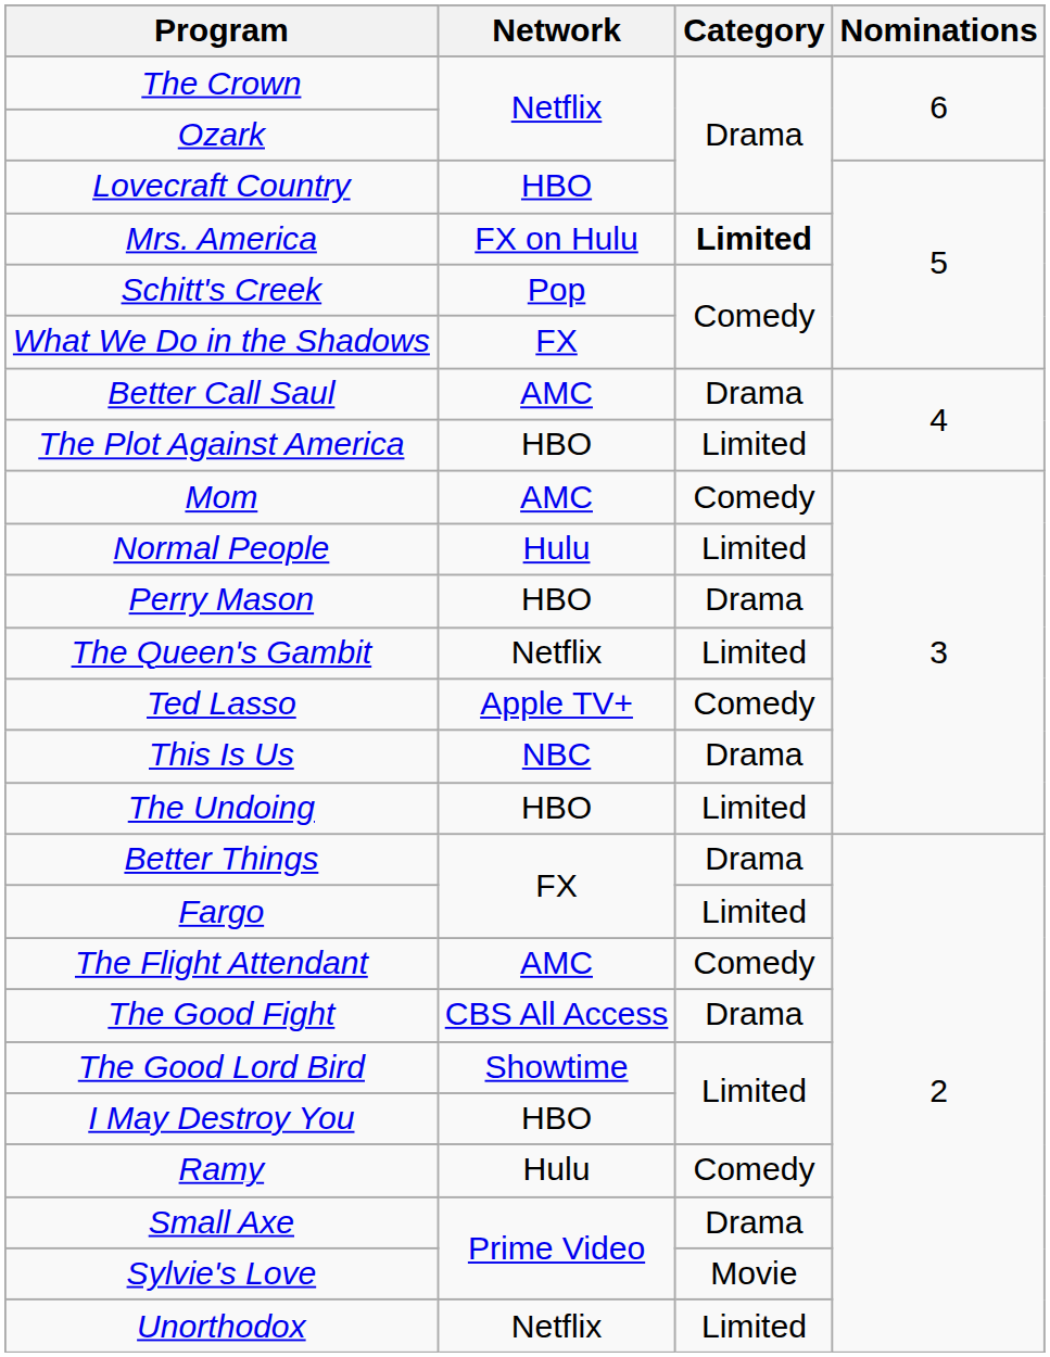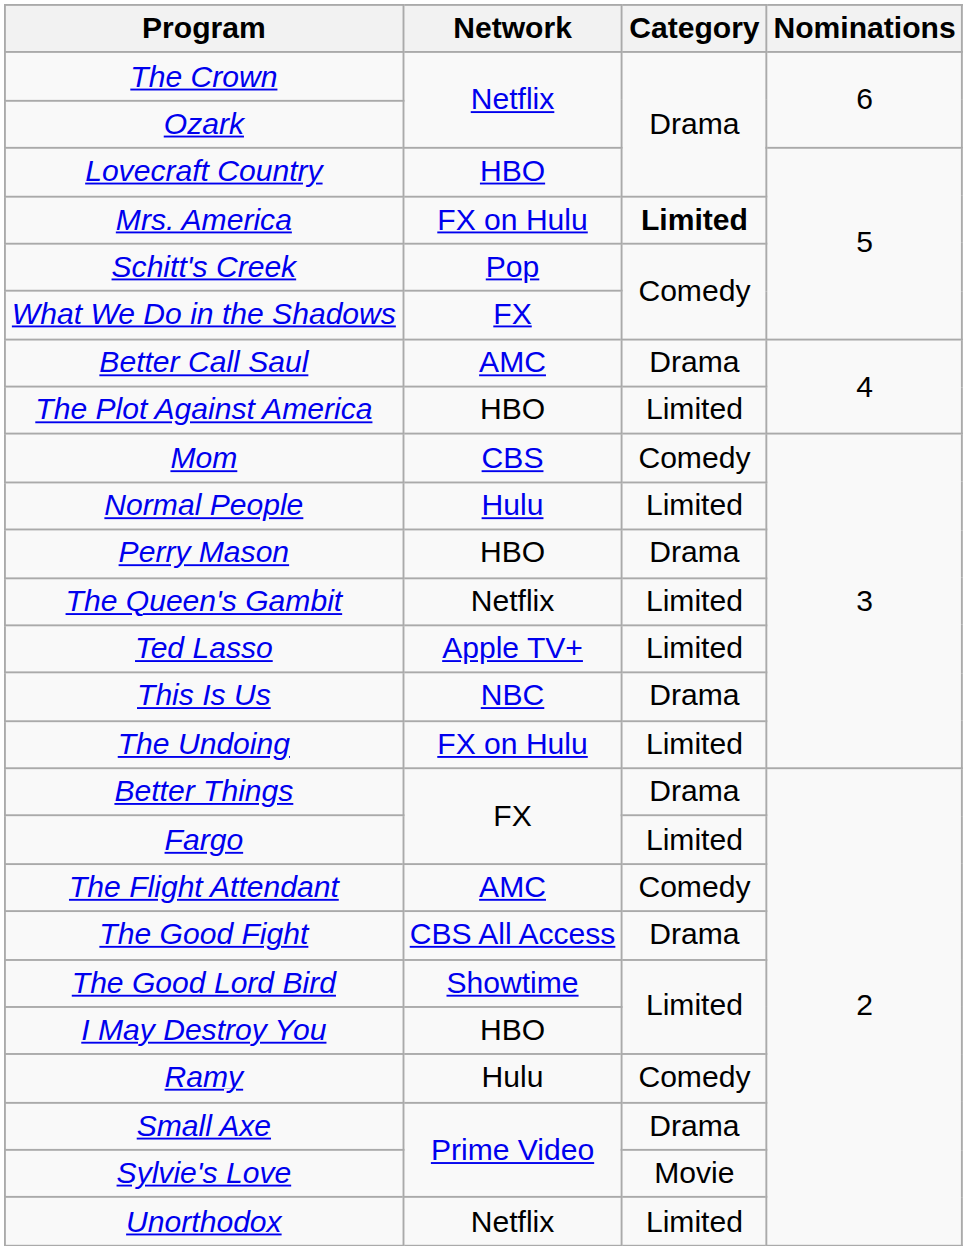Mom | Network: AMC -> CBS
Ted Lasso | Category: Comedy -> Limited
The Undoing | Network: HBO -> FX on Hulu
